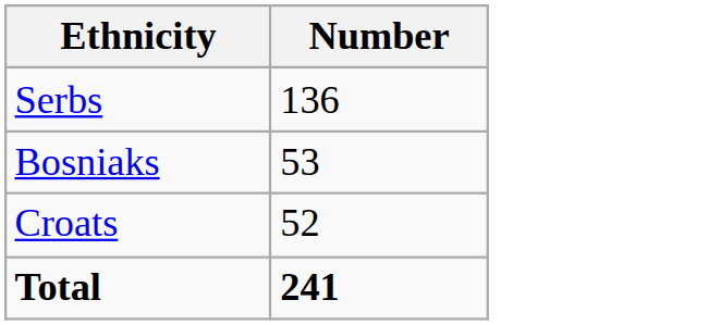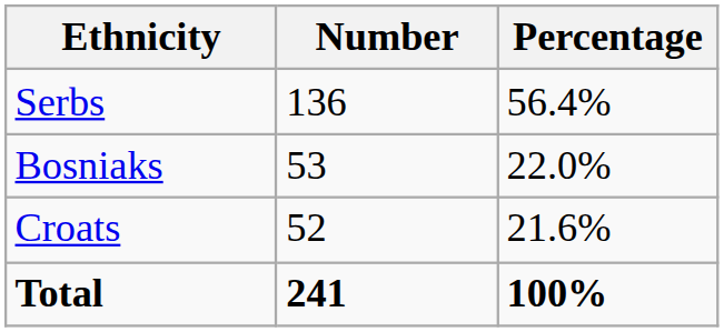+ column: Percentage | 56.4% | 22.0% | 21.6% | 100%
